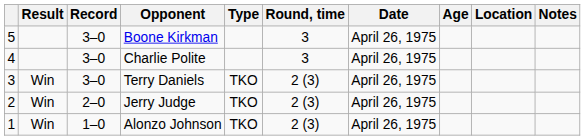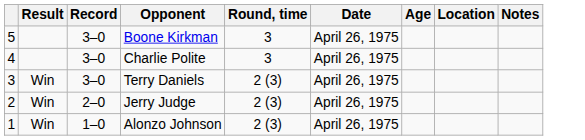- column: Type | TKO | TKO | TKO
